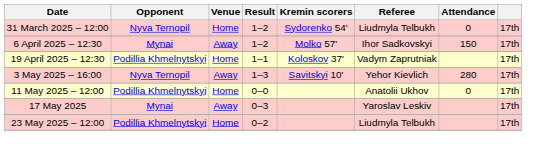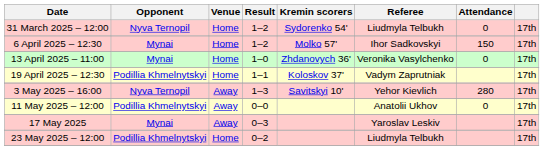6 April 2025 – 12:30 | Venue: Away -> Home
+ row: 13 April 2025 – 11:00 | Mynai | Home | 1–0 | Zhdanovych 36' | Veronika Vasylchenko | 0 | 17th
11 May 2025 – 12:00 | Venue: Home -> Away
